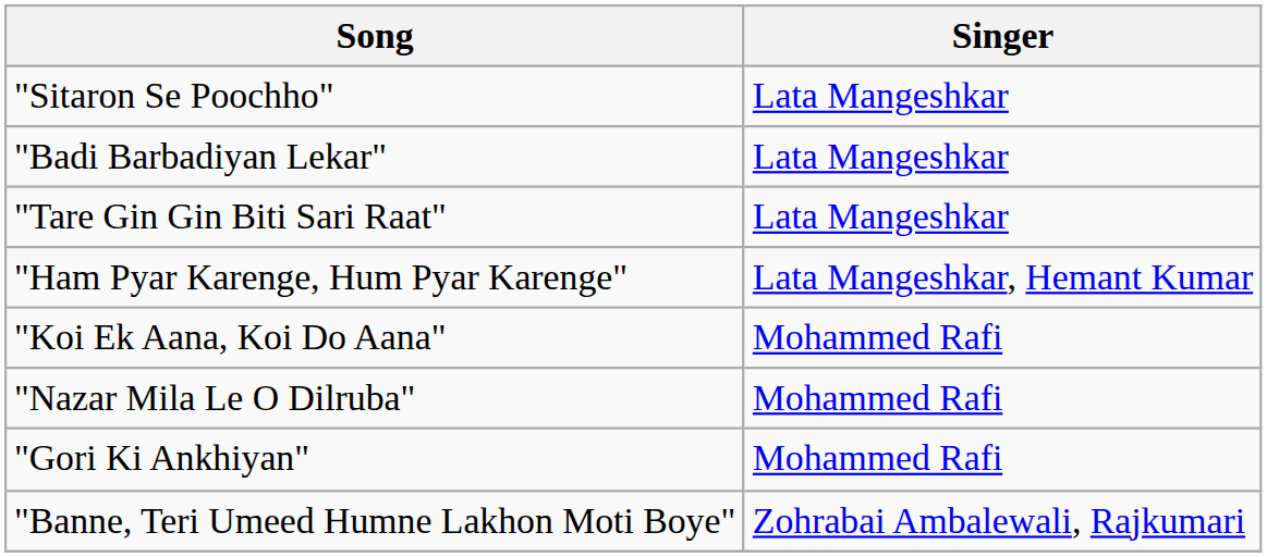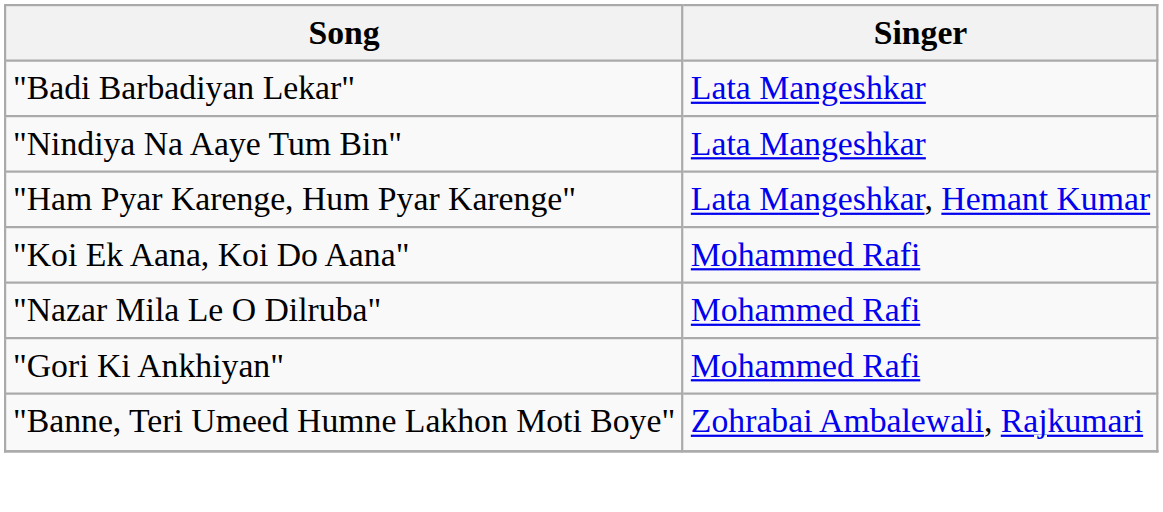- row: "Sitaron Se Poochho" | Lata Mangeshkar
+ row: "Nindiya Na Aaye Tum Bin" | Lata Mangeshkar
- row: "Tare Gin Gin Biti Sari Raat" | Lata Mangeshkar
